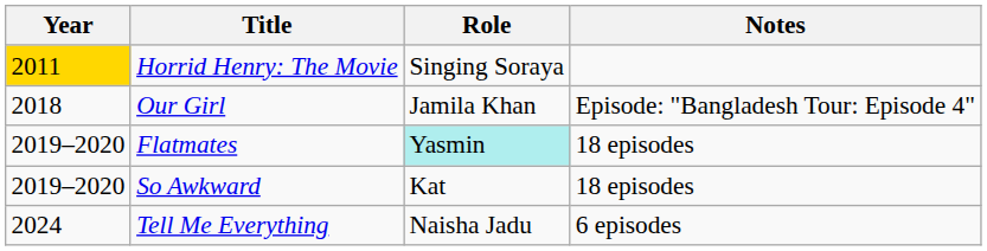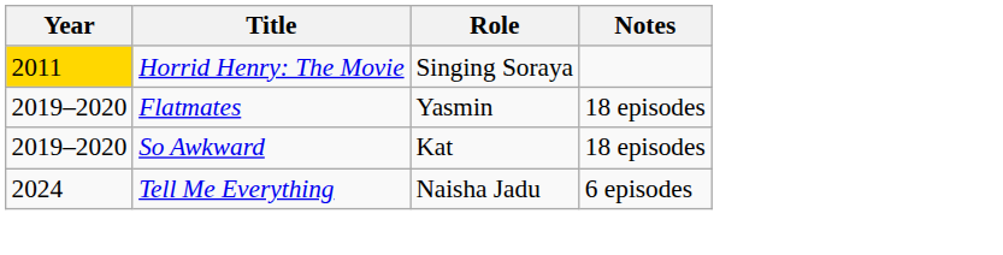- row: 2018 | Our Girl | Jamila Khan | Episode: "Bangladesh Tour: Episode 4"
Flatmates | Role: paleturquoise background -> no background
